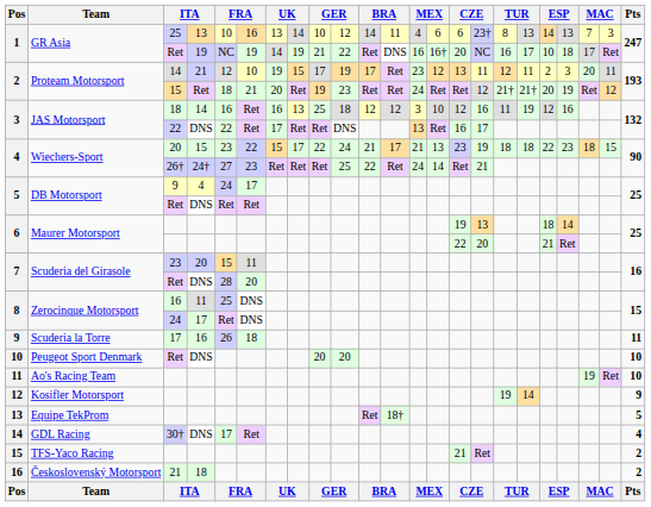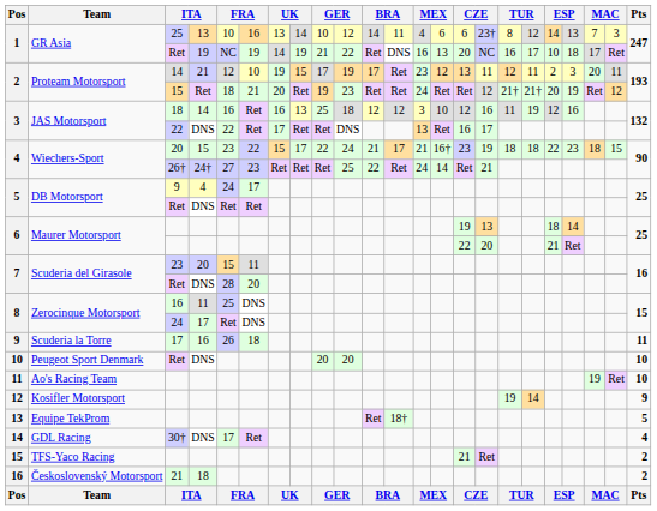1 / 25 | column 18: 13 -> 12
1 / Ret | column 14: 16† -> 13
4 / 20 | column 14: 13 -> 16†
